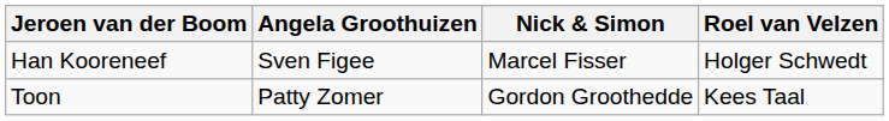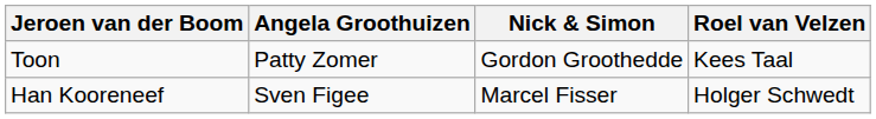rows swapped: Toon <-> Han Kooreneef
